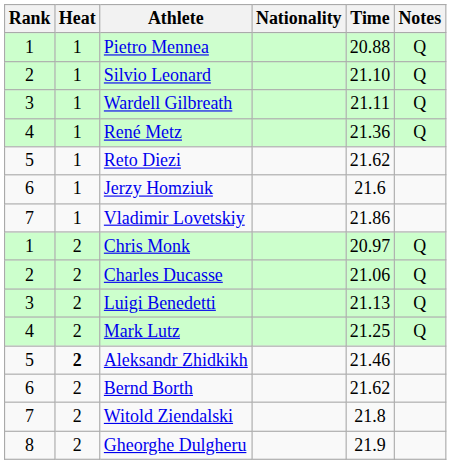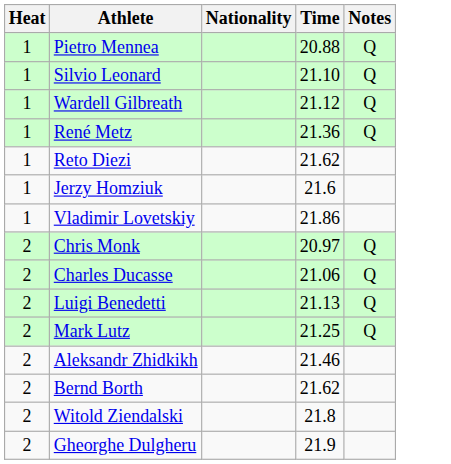- column: Rank | 1 | 2 | 3 | 4 | 5 | 6 | 7 | 1 | 2 | 3 | 4 | 5 | 6 | 7 | 8
Wardell Gilbreath | Time: 21.11 -> 21.12
Aleksandr Zhidkikh | Heat: bold -> normal
